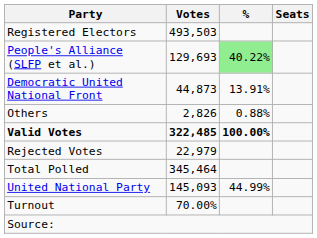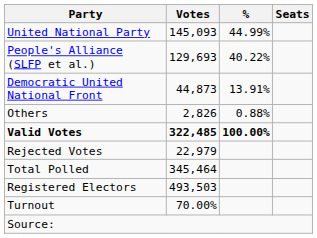rows swapped: United National Party <-> Registered Electors
People's Alliance (SLFP et al.) | %: lightgreen background -> no background
